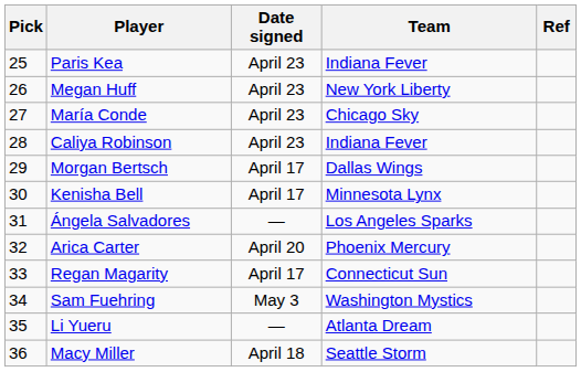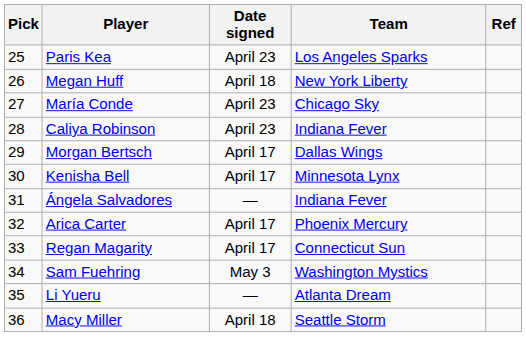Paris Kea | Team: Indiana Fever -> Los Angeles Sparks
Megan Huff | Date signed: April 23 -> April 18
Ángela Salvadores | Team: Los Angeles Sparks -> Indiana Fever
Arica Carter | Date signed: April 20 -> April 17
